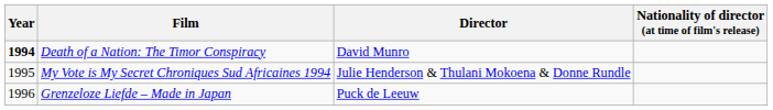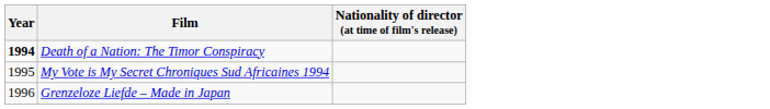- column: Director | David Munro | Julie Henderson & Thulani Mokoena & Donne Rundle | Puck de Leeuw
